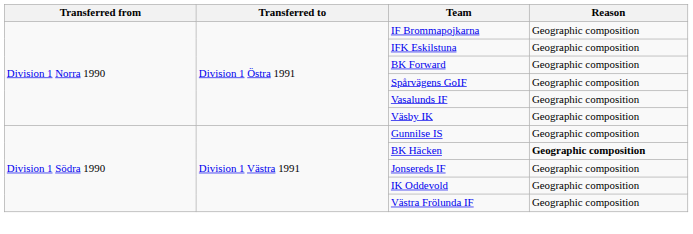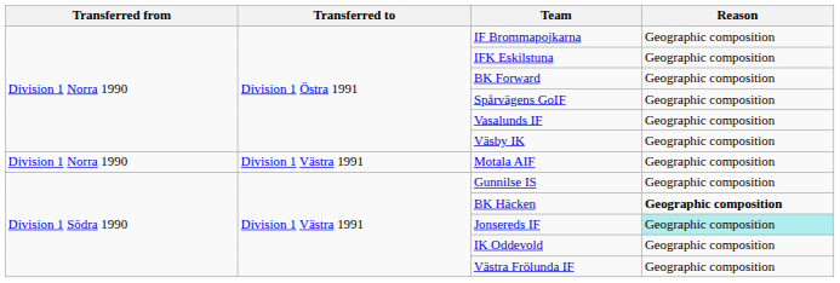+ row: Division 1 Norra 1990 | Division 1 Västra 1991 | Motala AIF | Geographic composition
Jonsereds IF | Reason: no background -> paleturquoise background
